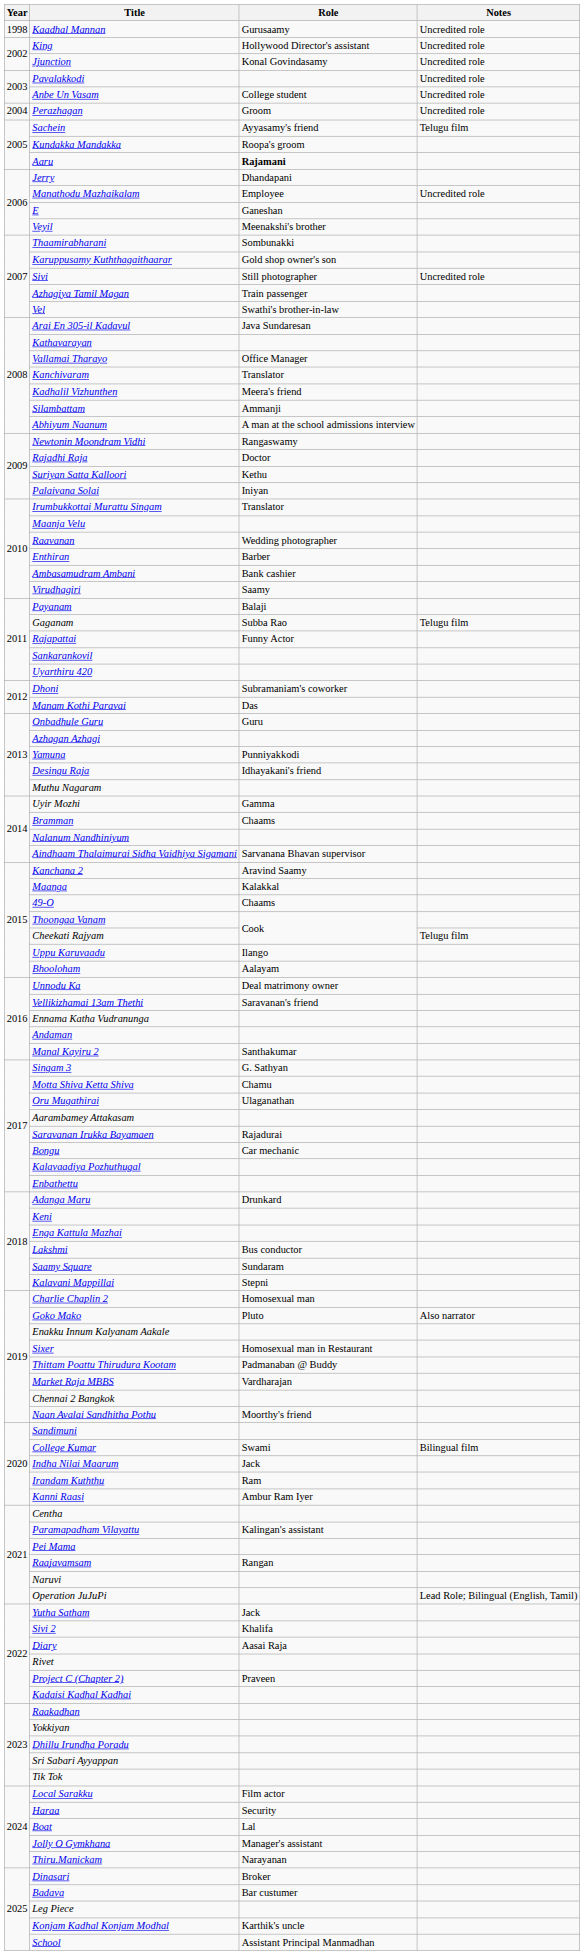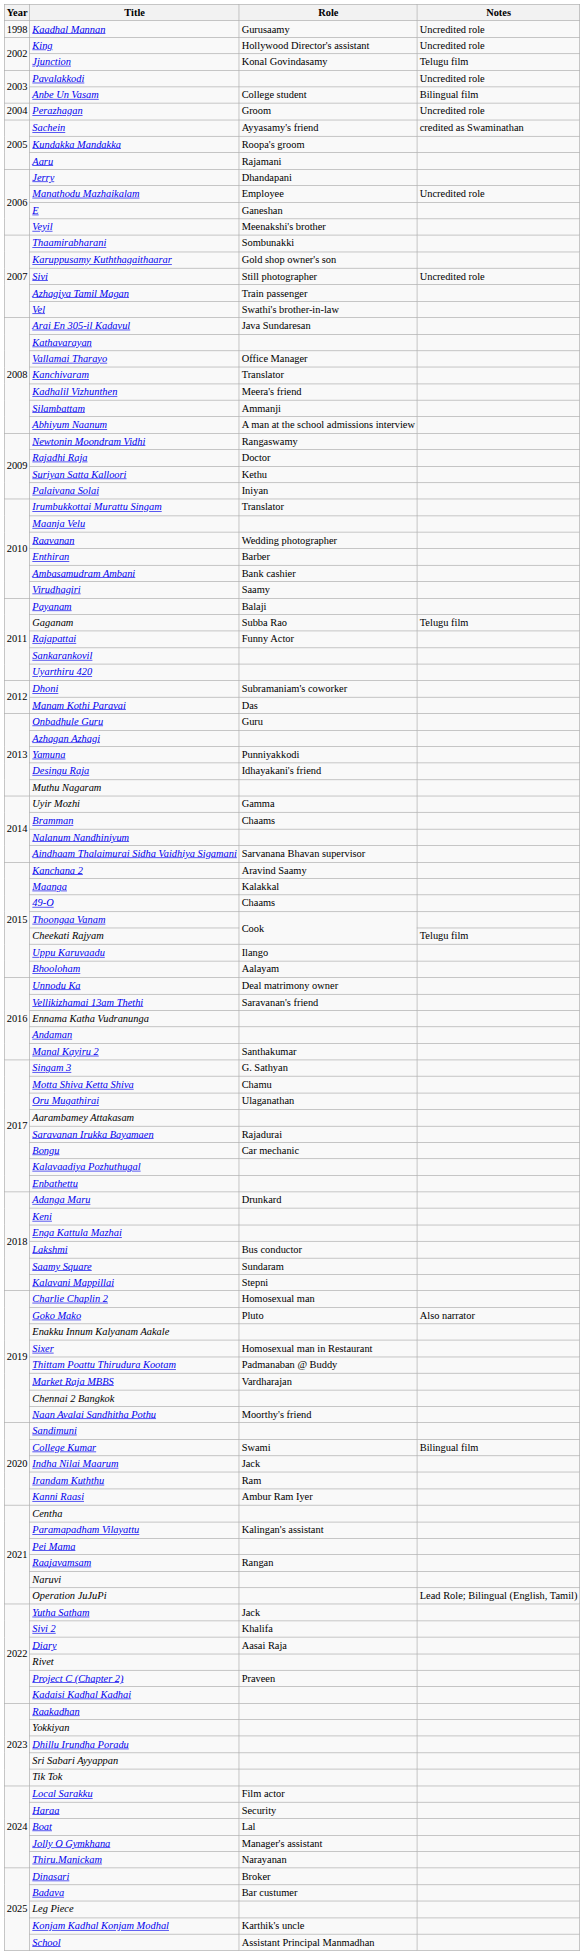Jjunction | Notes: Uncredited role -> Telugu film
Anbe Un Vasam | Notes: Uncredited role -> Bilingual film
Sachein | Notes: Telugu film -> credited as Swaminathan
Aaru | Role: bold -> normal
